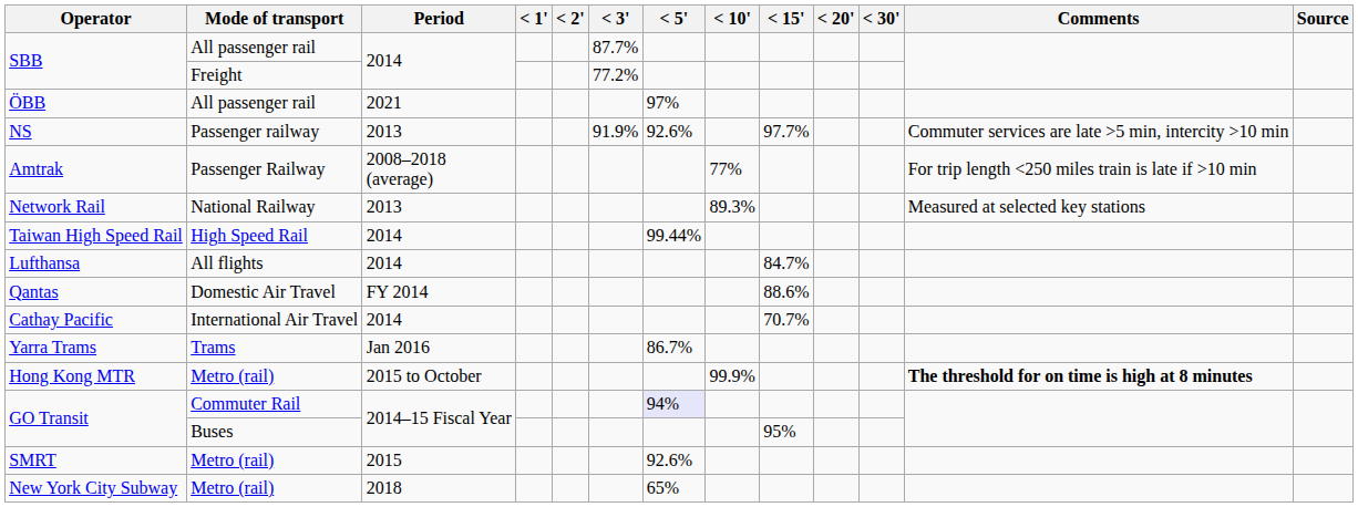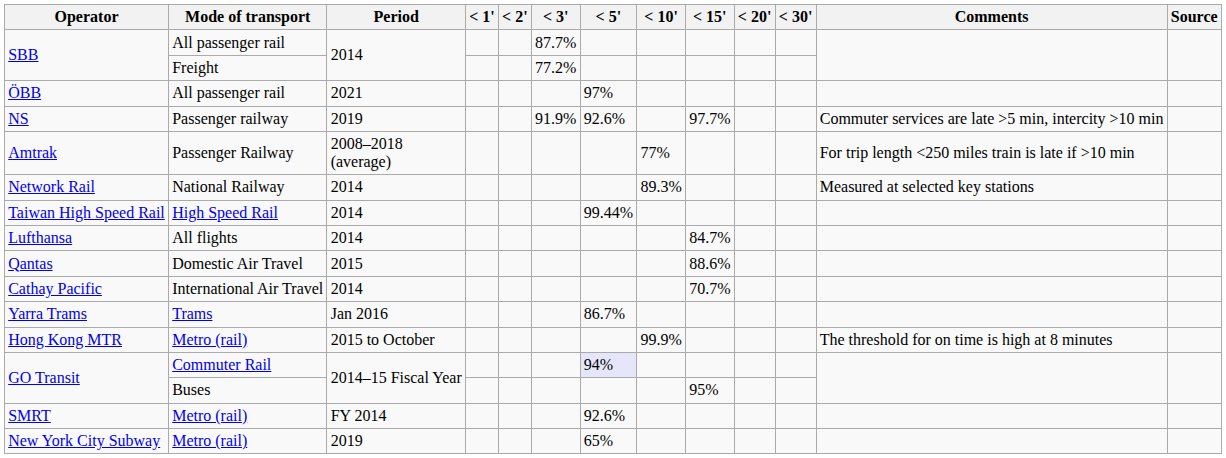NS | Period: 2013 -> 2019
Network Rail | Period: 2013 -> 2014
Qantas | Period: FY 2014 -> 2015
Hong Kong MTR | Comments: bold -> normal
SMRT | Period: 2015 -> FY 2014
New York City Subway | Period: 2018 -> 2019
